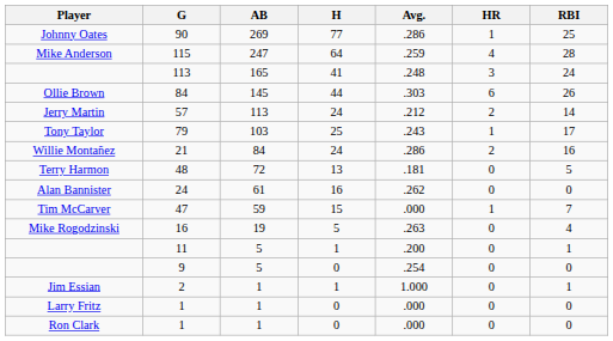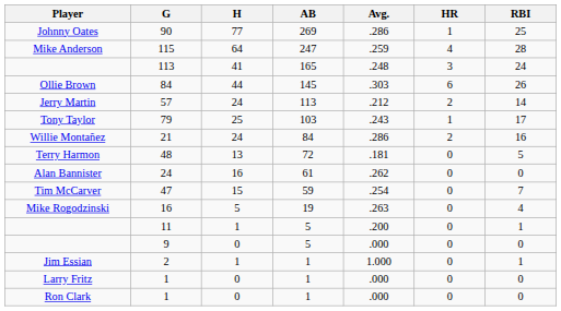columns swapped: AB <-> H
47 | Avg.: .000 -> .254
47 | HR: 1 -> 0
9 | Avg.: .254 -> .000
